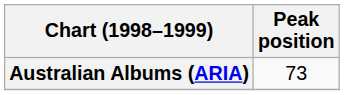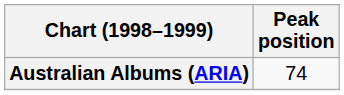Australian Albums (ARIA) | Peak position: 73 -> 74
